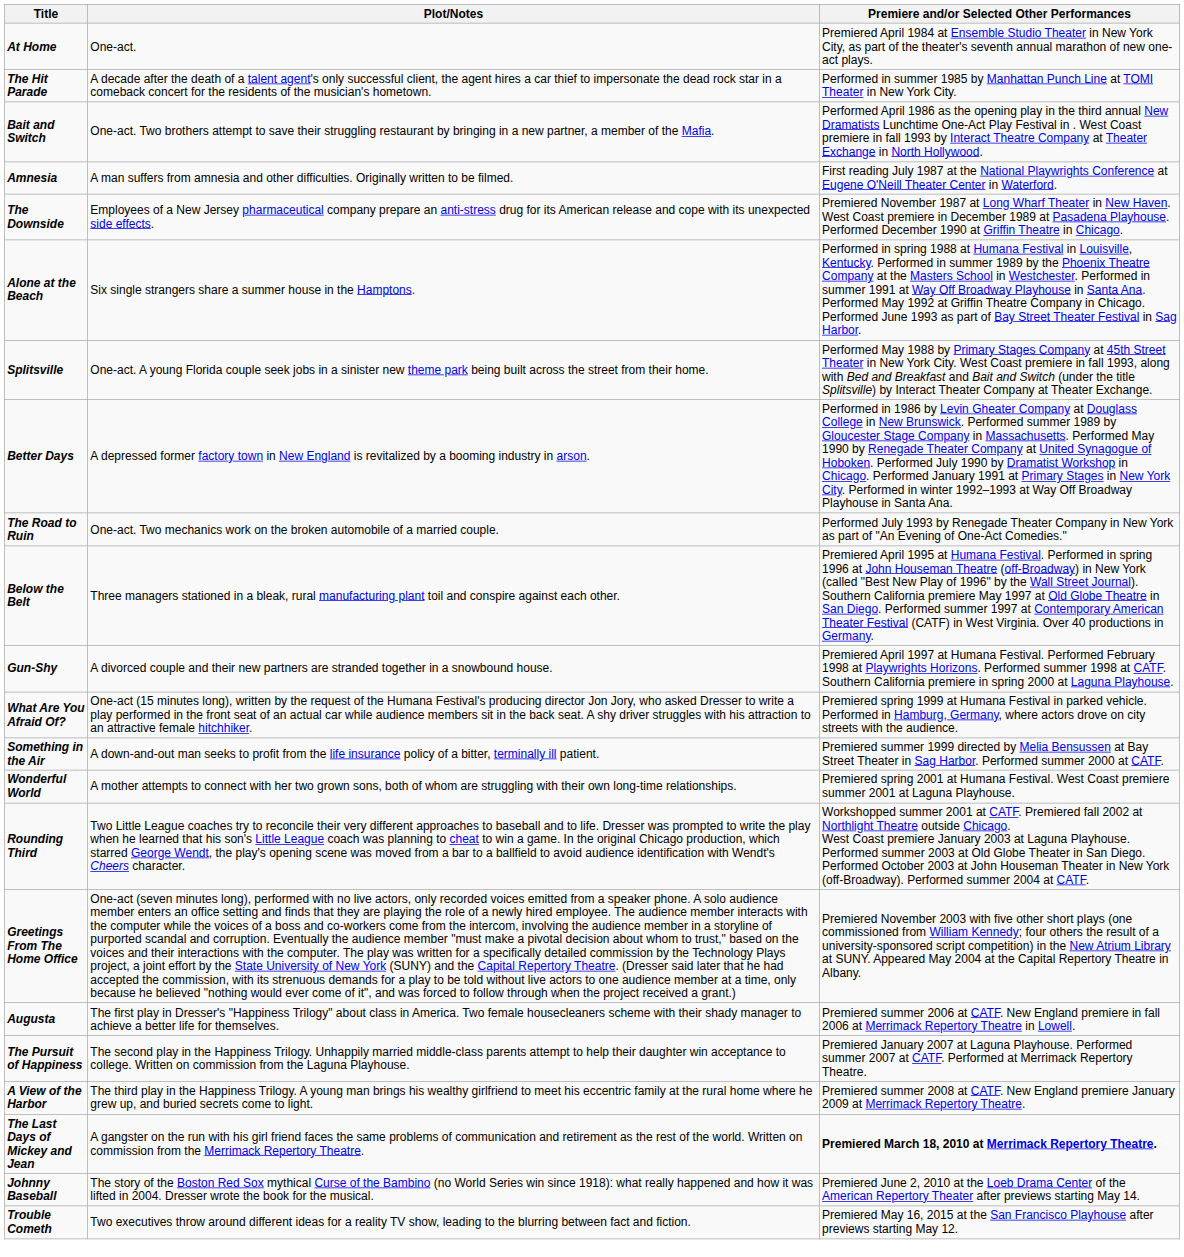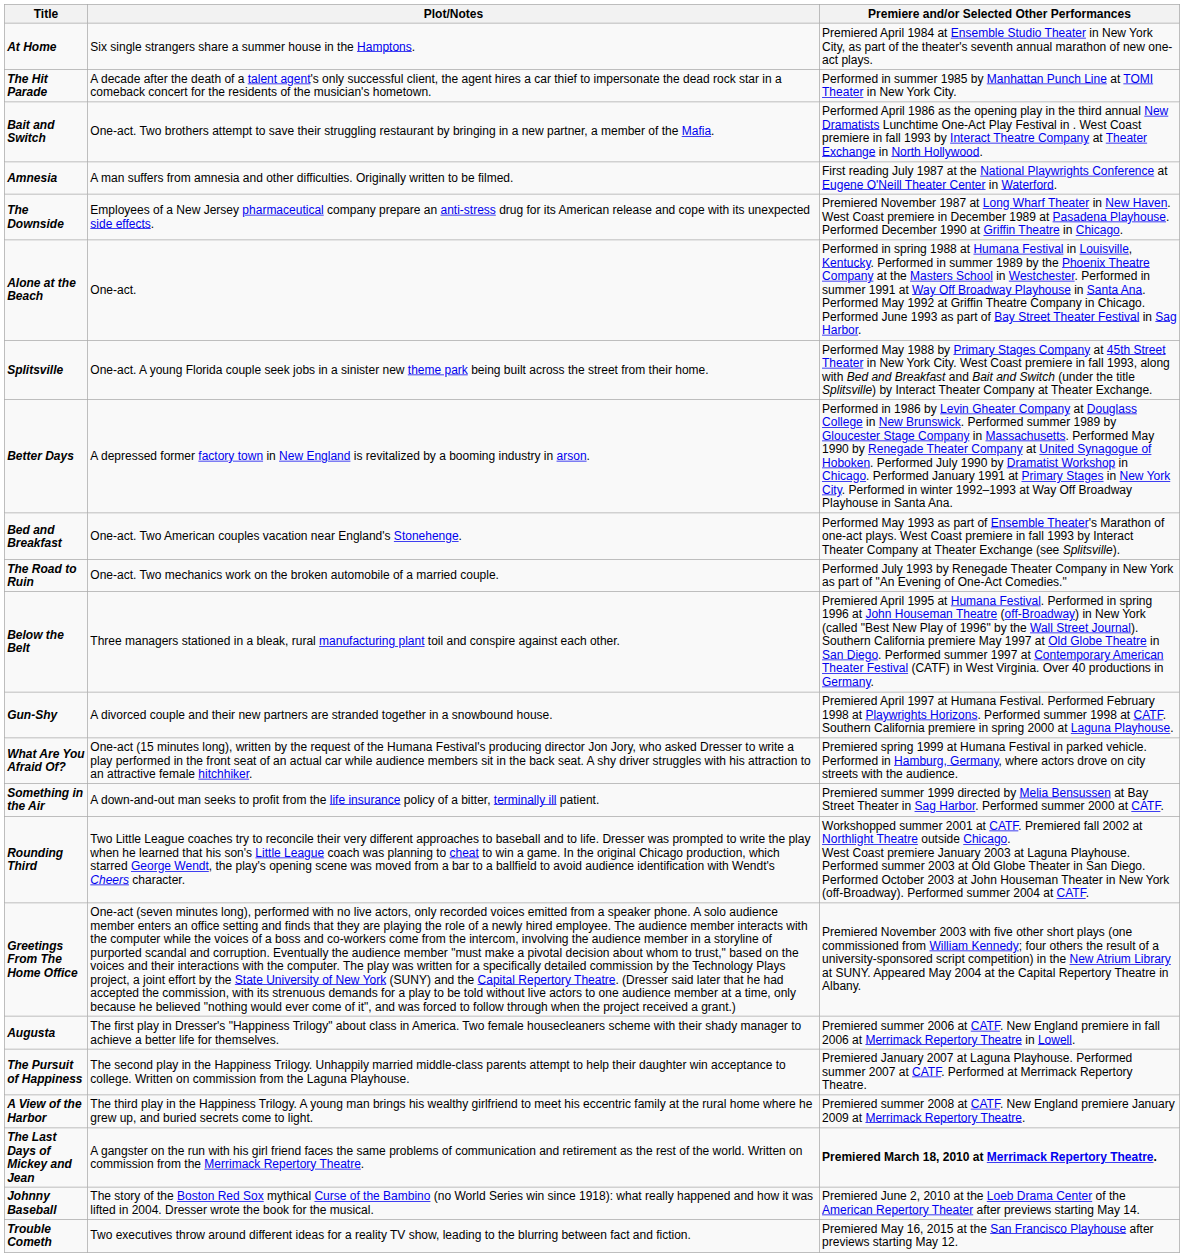At Home | Plot/Notes: One-act. -> Six single strangers share a summer house in the Hamptons.
Alone at the Beach | Plot/Notes: Six single strangers share a summer house in the Hamptons. -> One-act.
+ row: Bed and Breakfast | One-act. Two American couples vacation near England's Stonehenge. | Performed May 1993 as part of Ensemble Theater's Marathon of one-act plays. West Coast premiere in fall 1993 by Interact Theater Company at Theater Exchange (see Splitsville).
- row: Wonderful World | A mother attempts to connect with her two grown sons, both of whom are struggling with their own long-time relationships. | Premiered spring 2001 at Humana Festival. West Coast premiere summer 2001 at Laguna Playhouse.
